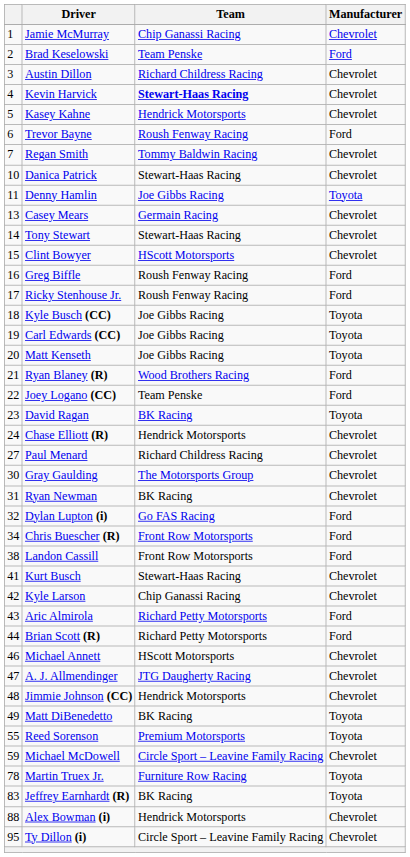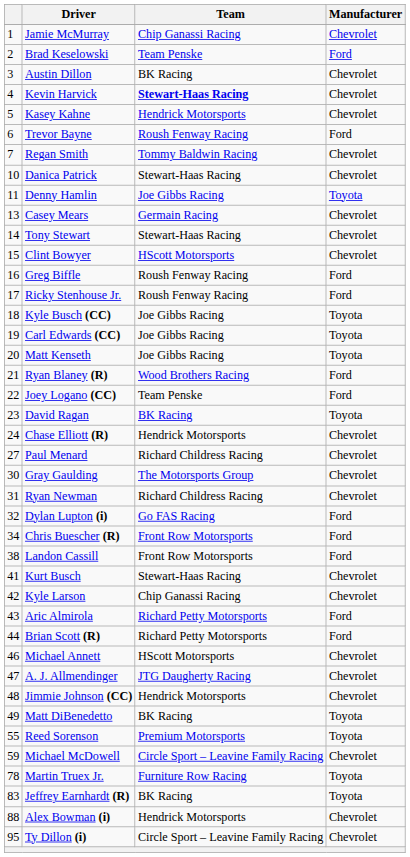Austin Dillon | Team: Richard Childress Racing -> BK Racing
Ryan Newman | Team: BK Racing -> Richard Childress Racing
